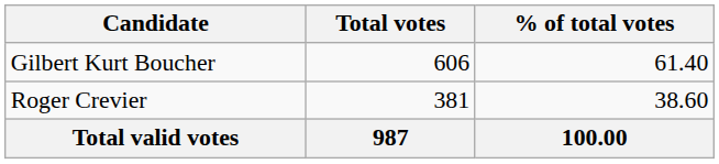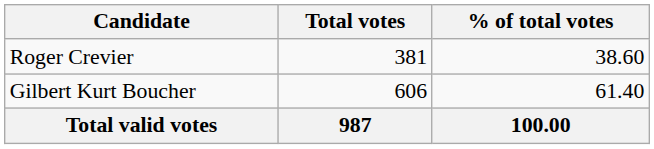rows swapped: Gilbert Kurt Boucher <-> Roger Crevier
